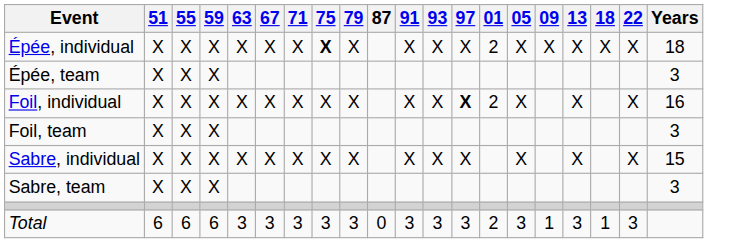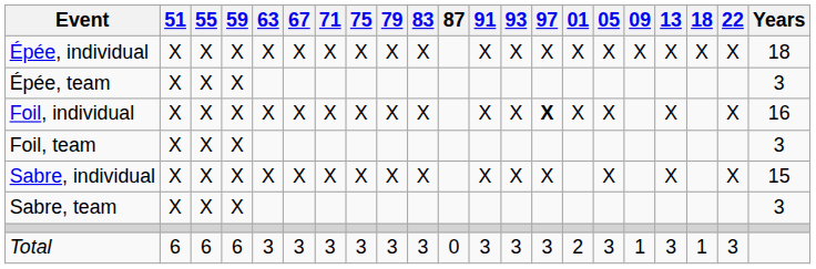+ column: 83 | X | X | X | 3
Épée, individual | 75: bold -> normal
Épée, individual | 01: 2 -> X
Foil, individual | 01: 2 -> X
